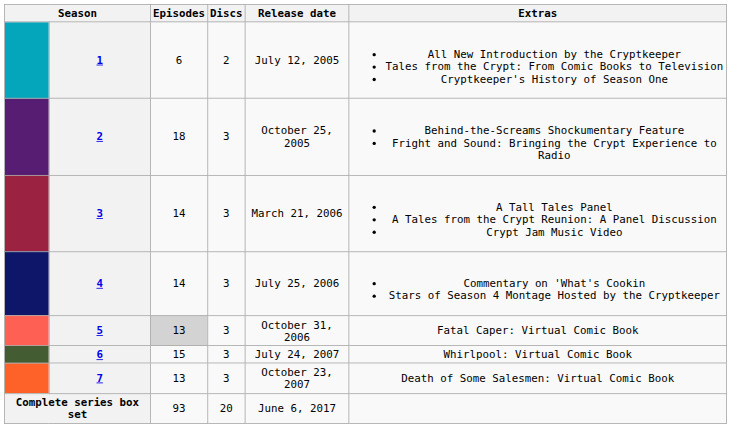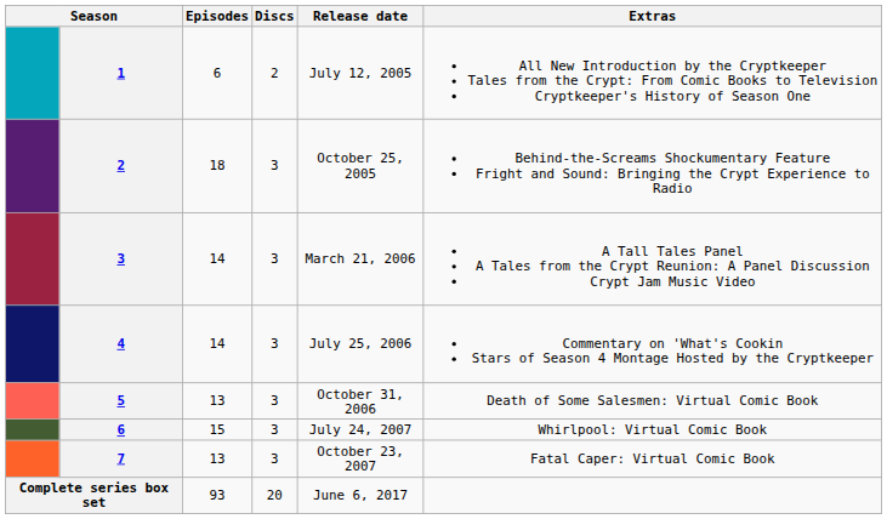5 | Episodes: lightgrey background -> no background
5 | Extras: Fatal Caper: Virtual Comic Book -> Death of Some Salesmen: Virtual Comic Book
7 | Extras: Death of Some Salesmen: Virtual Comic Book -> Fatal Caper: Virtual Comic Book
